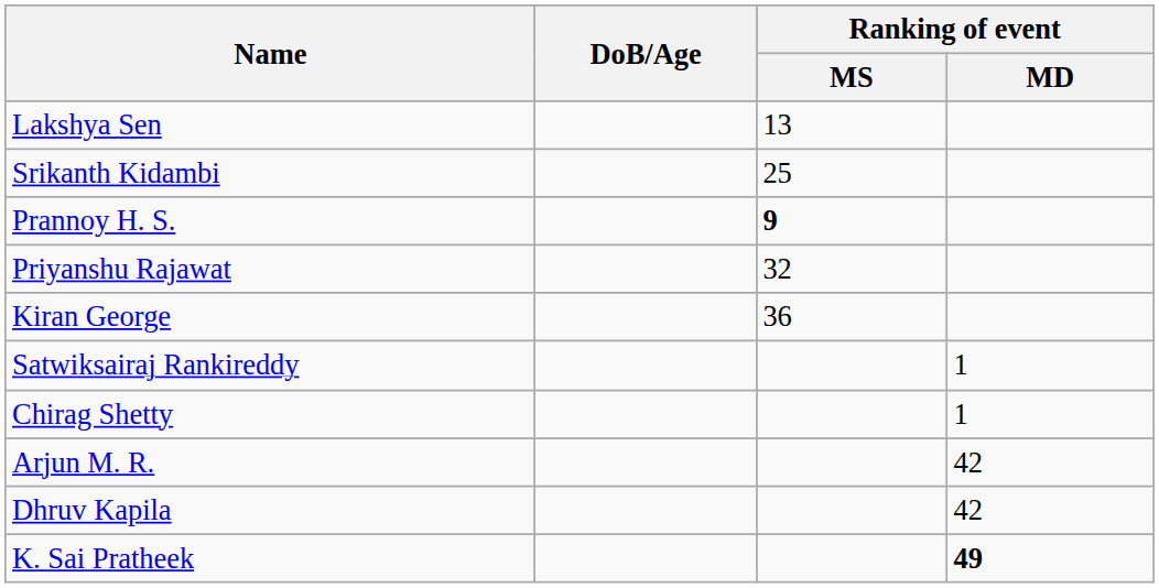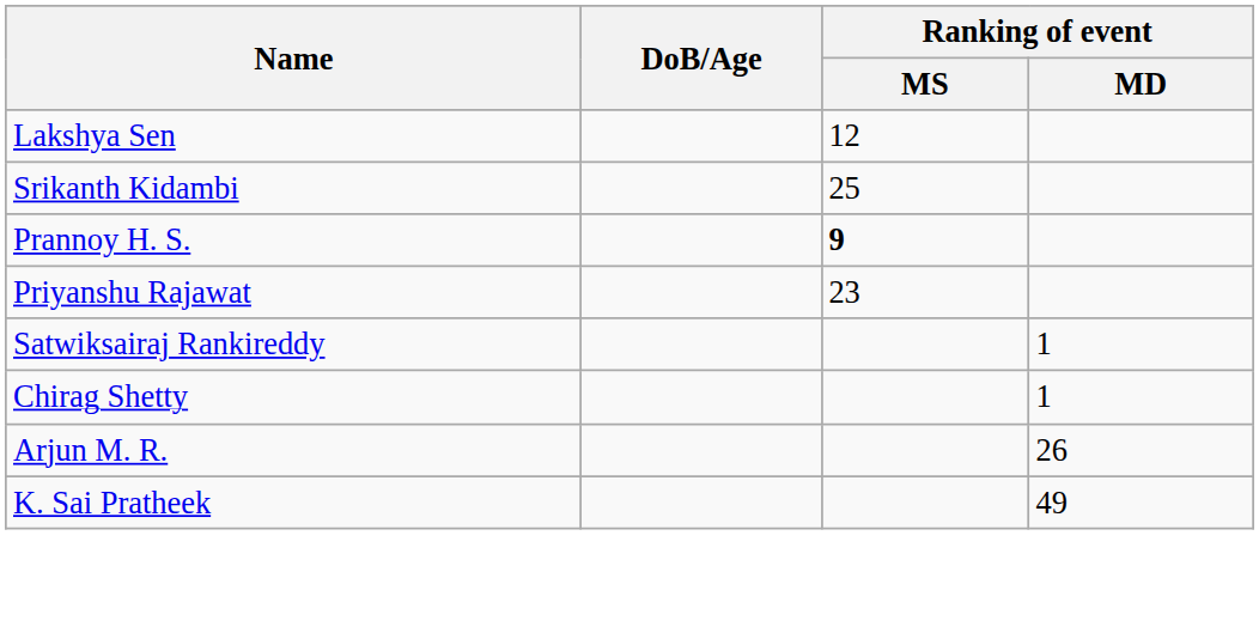Lakshya Sen | Ranking of event / MS: 13 -> 12
Priyanshu Rajawat | Ranking of event / MS: 32 -> 23
- row: Kiran George | 36
Arjun M. R. | Ranking of event / MD: 42 -> 26
- row: Dhruv Kapila | 42
K. Sai Pratheek | Ranking of event / MD: bold -> normal
